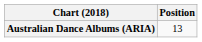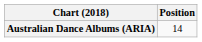Australian Dance Albums (ARIA) | Position: 13 -> 14
